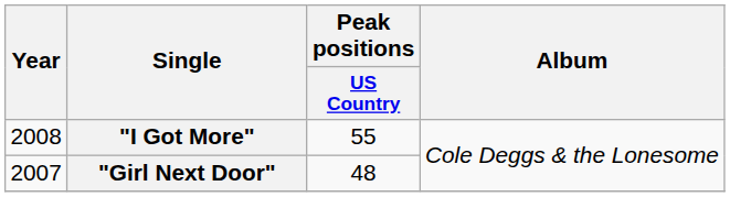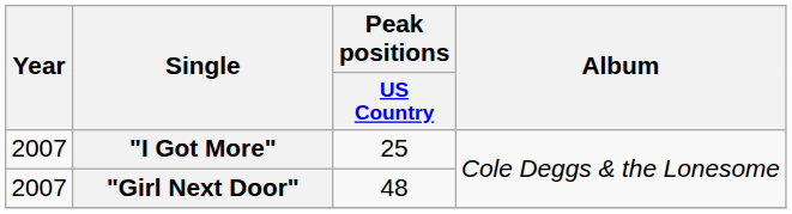"I Got More" | Year: 2008 -> 2007
"I Got More" | Peak positions / US Country: 55 -> 25
